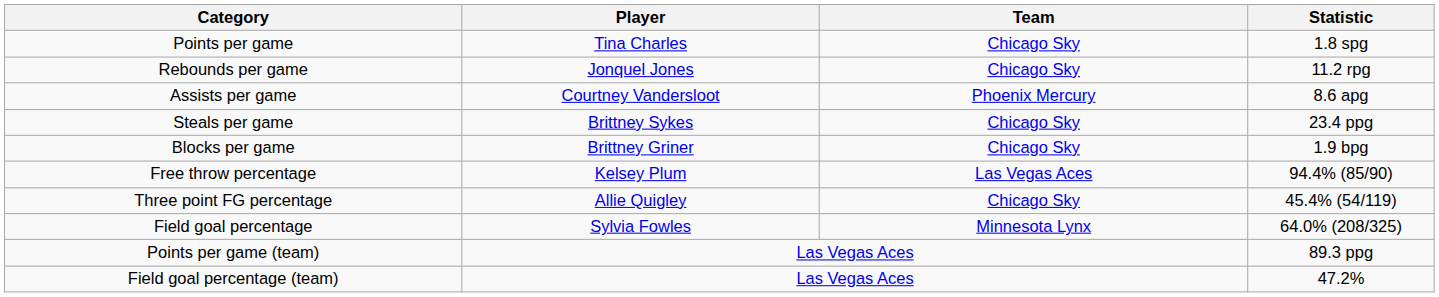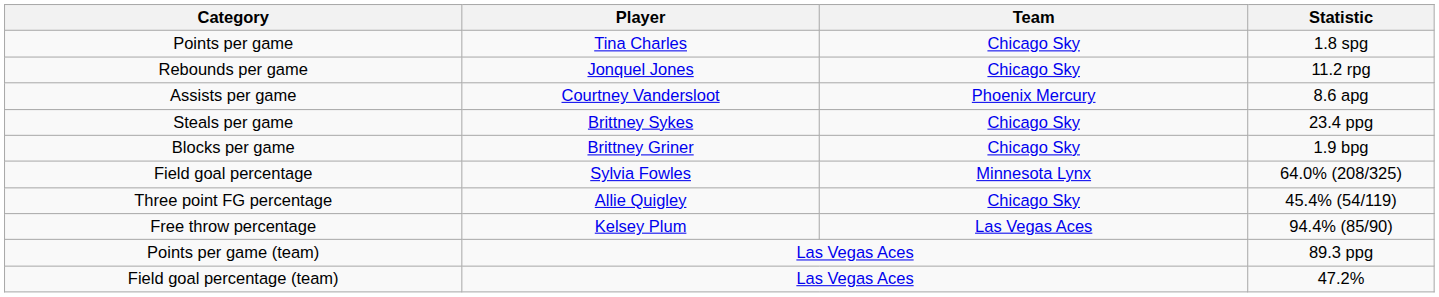rows swapped: Field goal percentage <-> Free throw percentage
